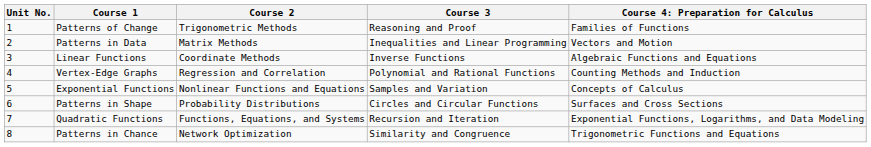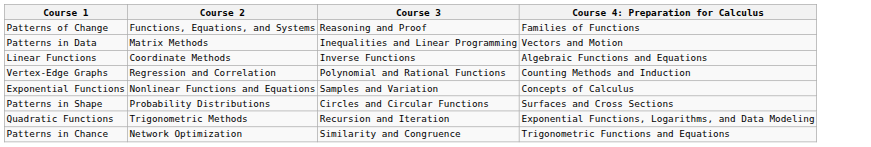- column: Unit No. | 1 | 2 | 3 | 4 | 5 | 6 | 7 | 8
Patterns of Change | Course 2: Trigonometric Methods -> Functions, Equations, and Systems
Quadratic Functions | Course 2: Functions, Equations, and Systems -> Trigonometric Methods
